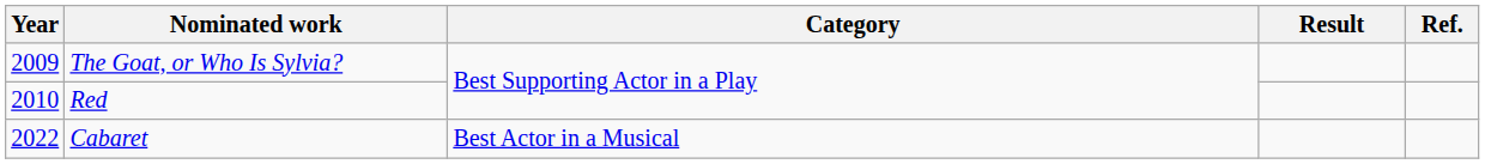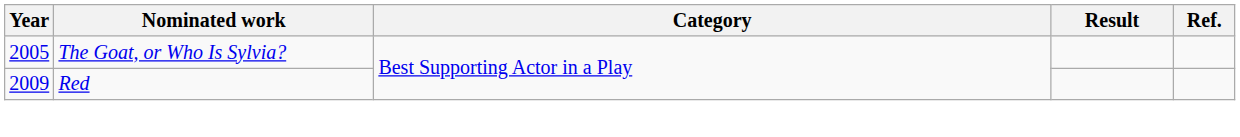The Goat, or Who Is Sylvia? | Year: 2009 -> 2005
Red | Year: 2010 -> 2009
- row: 2022 | Cabaret | Best Actor in a Musical
